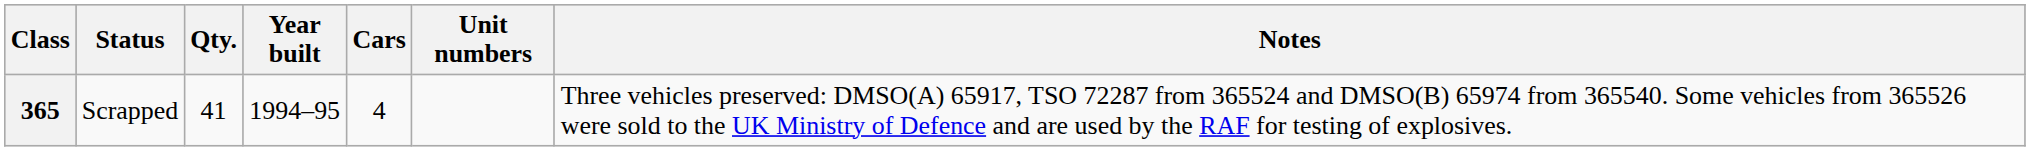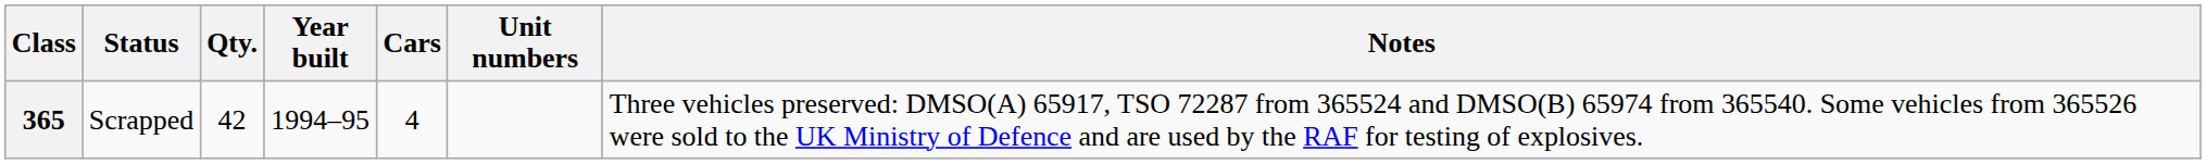365 | Qty.: 41 -> 42
